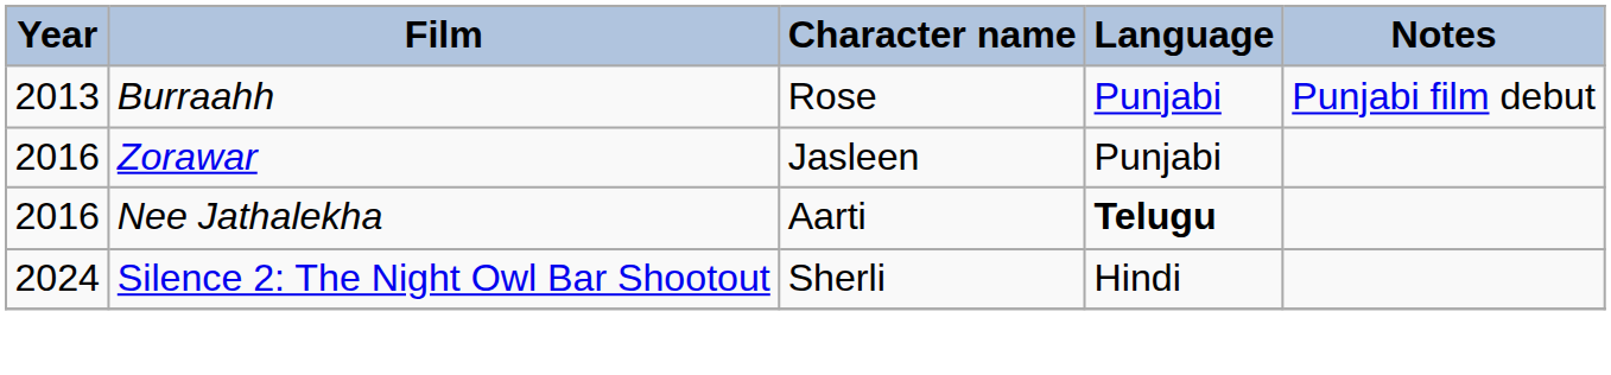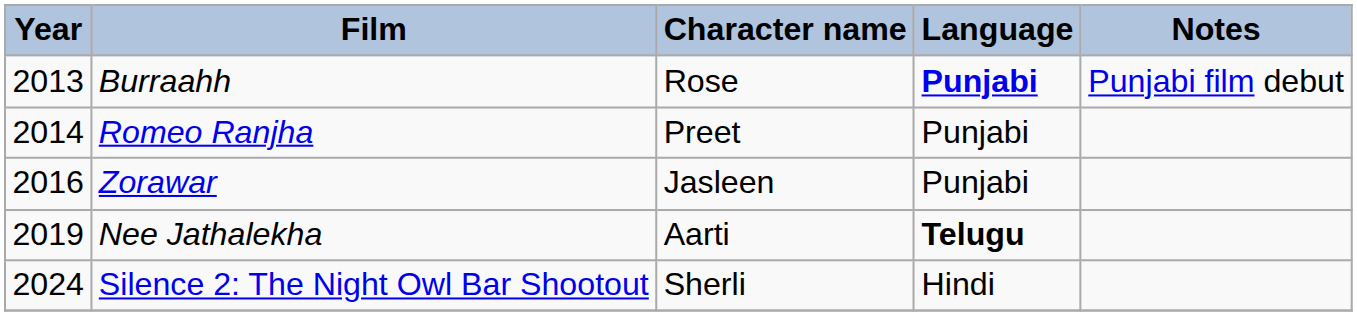Burraahh | Language: normal -> bold
+ row: 2014 | Romeo Ranjha | Preet | Punjabi
Nee Jathalekha | Year: 2016 -> 2019
